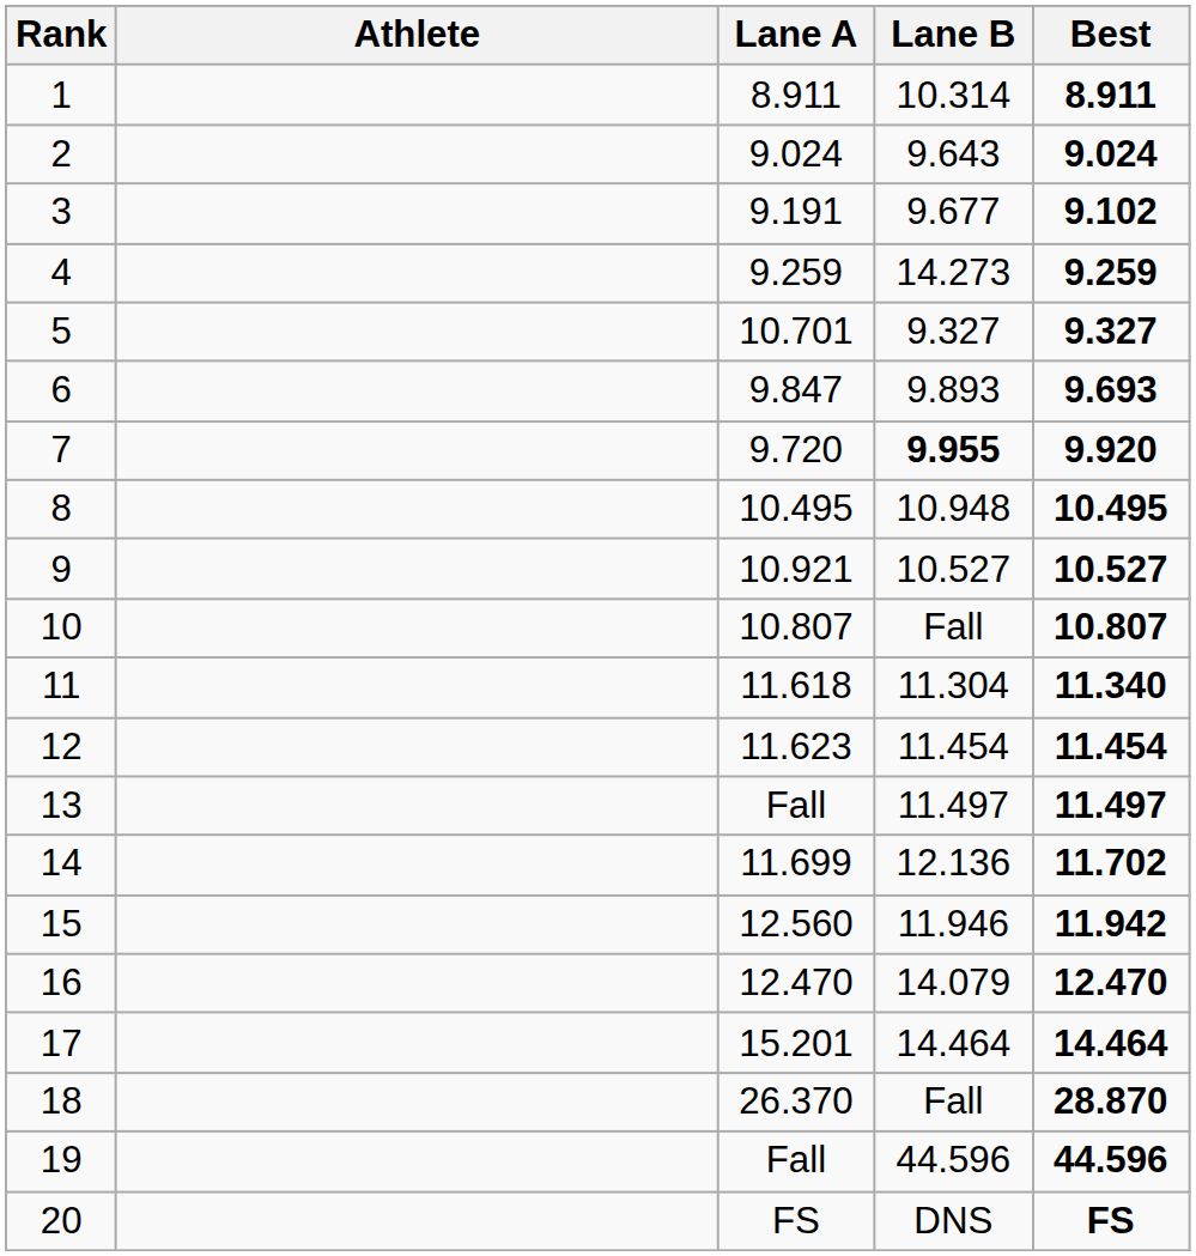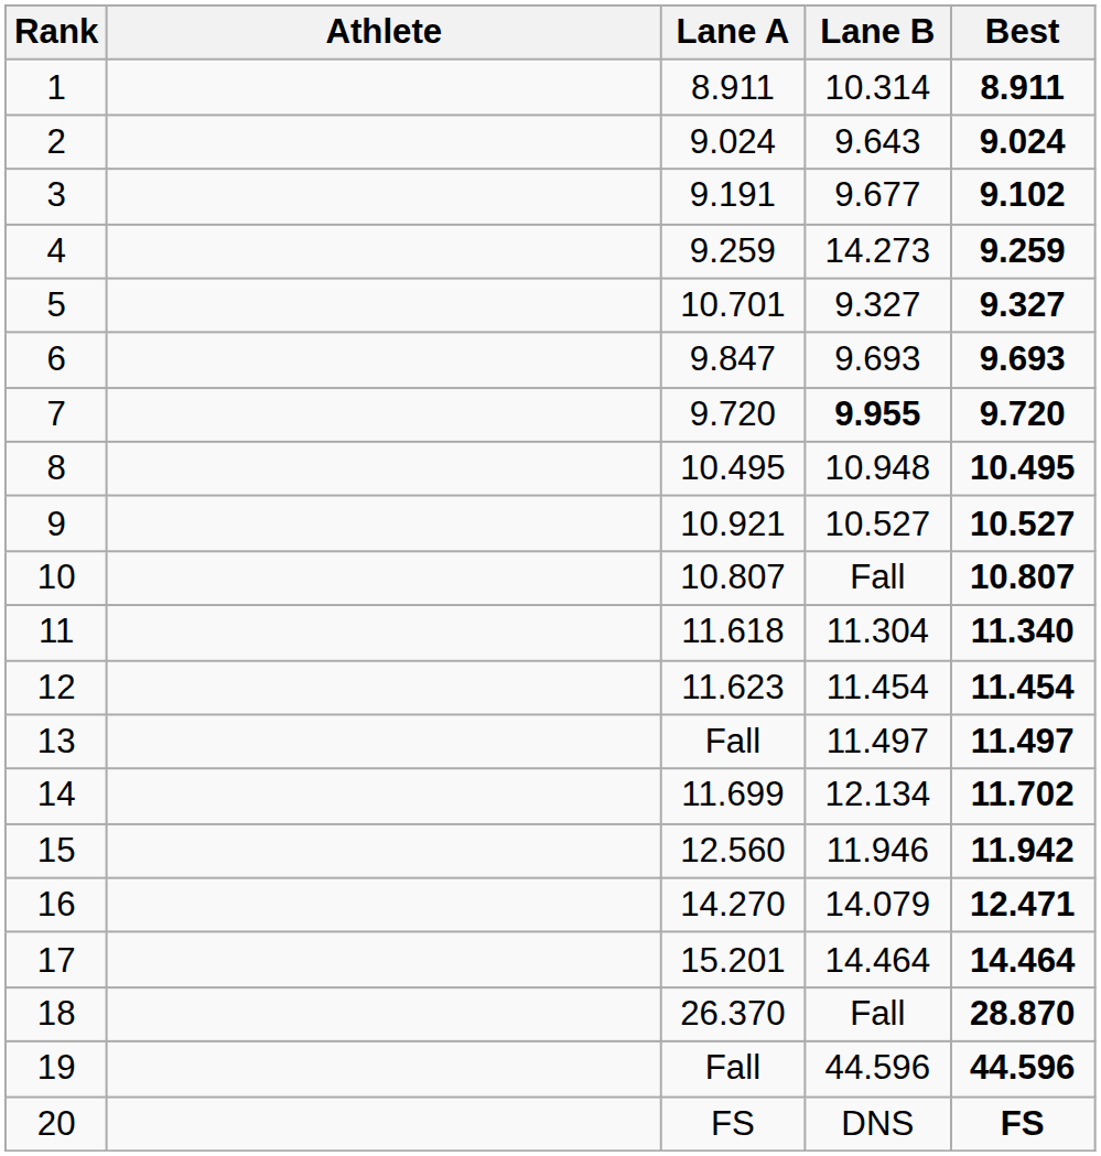6 | Lane B: 9.893 -> 9.693
7 | Best: 9.920 -> 9.720
14 | Lane B: 12.136 -> 12.134
16 | Lane A: 12.470 -> 14.270
16 | Best: 12.470 -> 12.471
